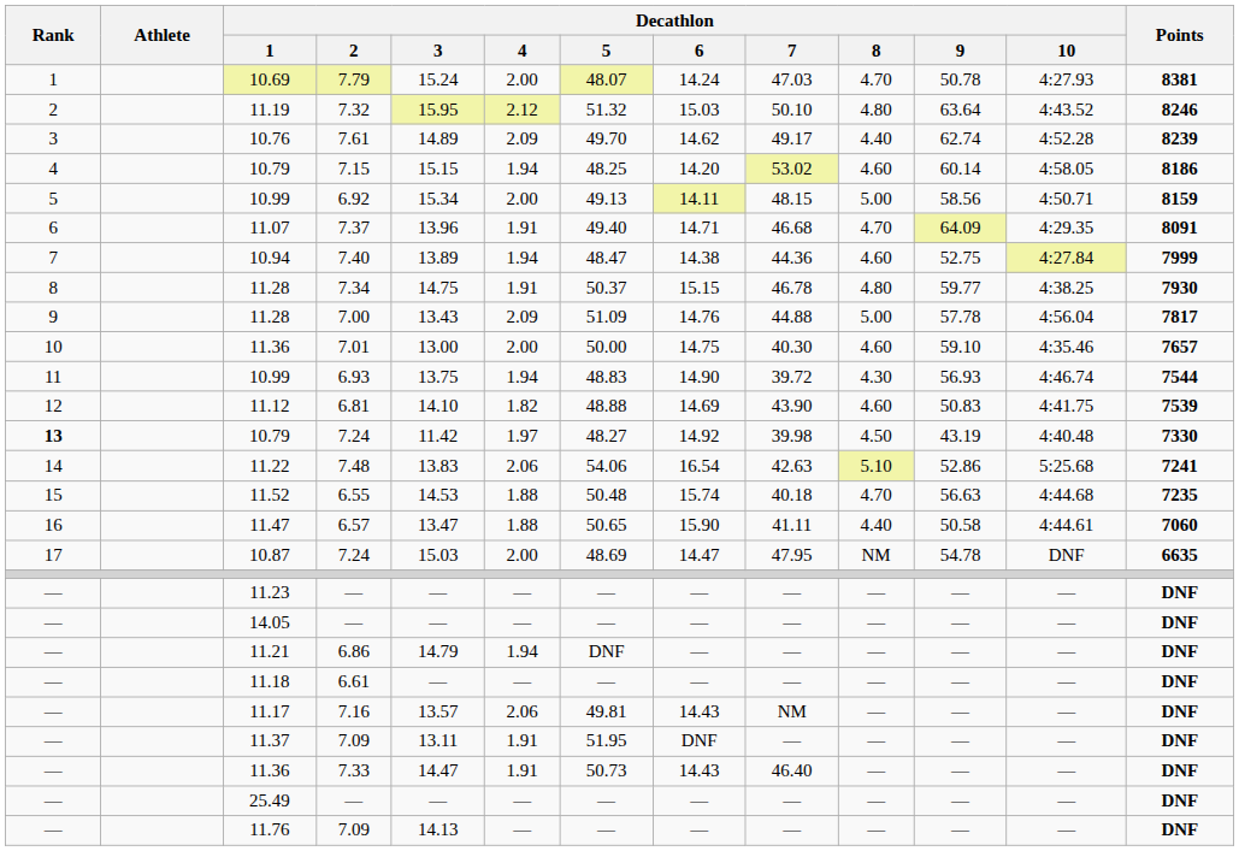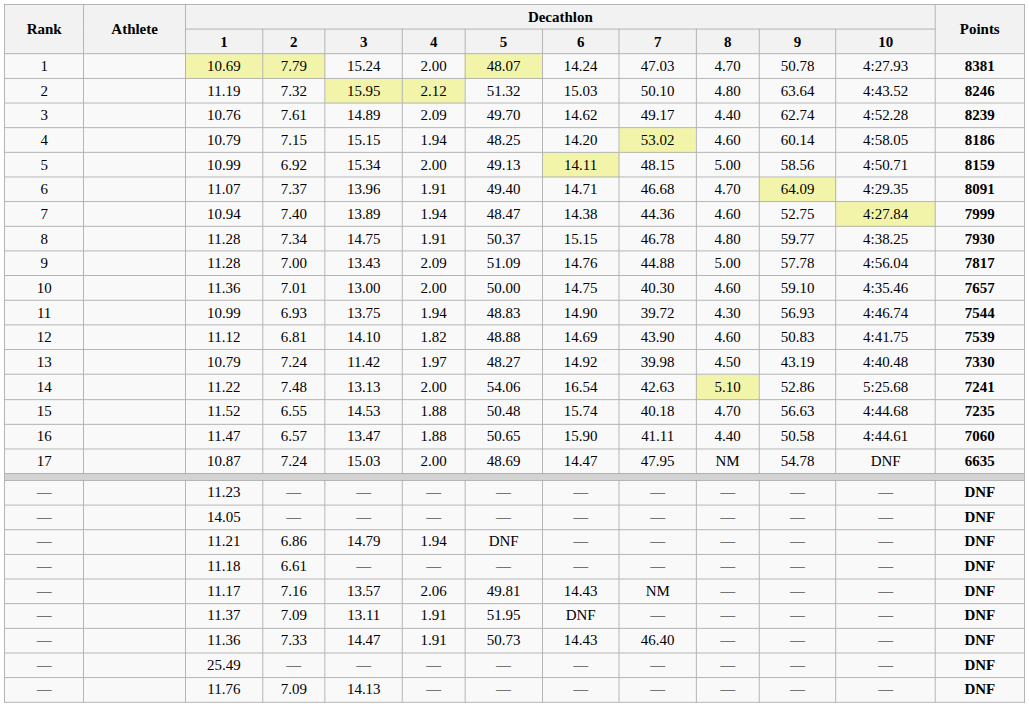10.79 / 7.24 | Rank: bold -> normal
11.22 | Decathlon / 3: 13.83 -> 13.13
11.22 | Decathlon / 4: 2.06 -> 2.00
